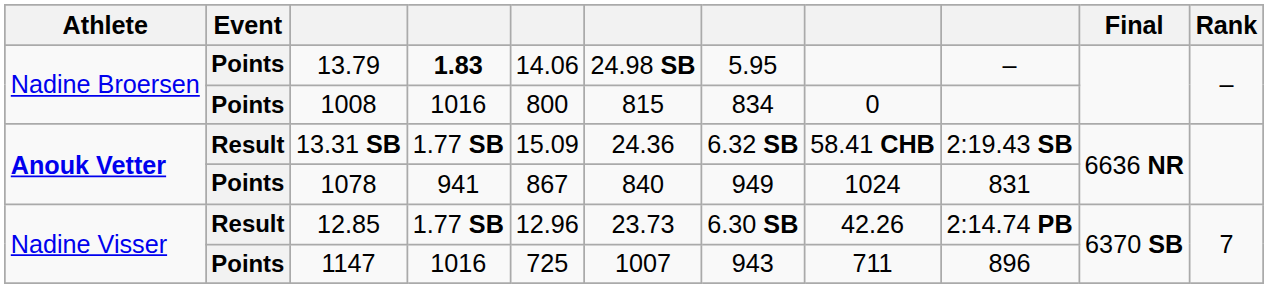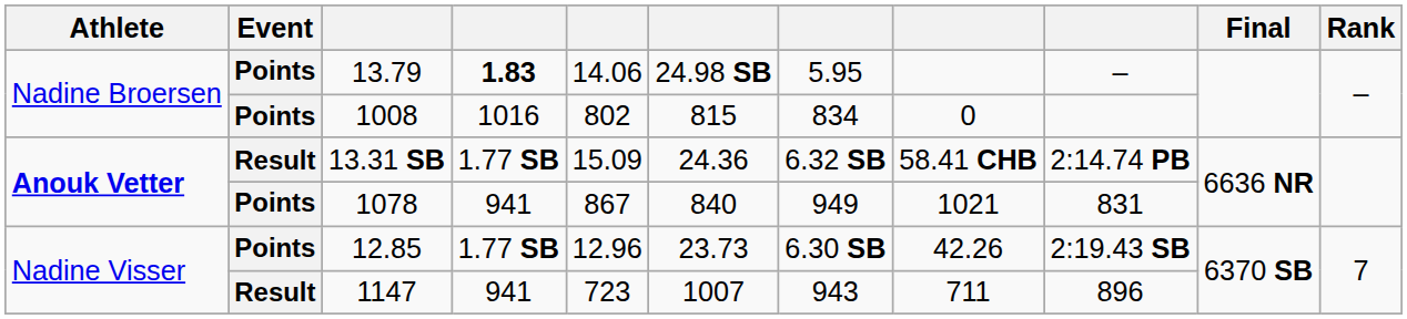1008 | column 5: 800 -> 802
13.31 SB | column 9: 2:19.43 SB -> 2:14.74 PB
1078 | column 8: 1024 -> 1021
12.85 | Event: Result -> Points
12.85 | column 9: 2:14.74 PB -> 2:19.43 SB
1147 | Event: Points -> Result
1147 | column 4: 1016 -> 941
1147 | column 5: 725 -> 723
